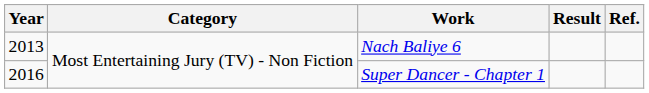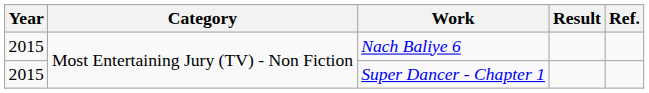Nach Baliye 6 | Year: 2013 -> 2015
Super Dancer - Chapter 1 | Year: 2016 -> 2015
